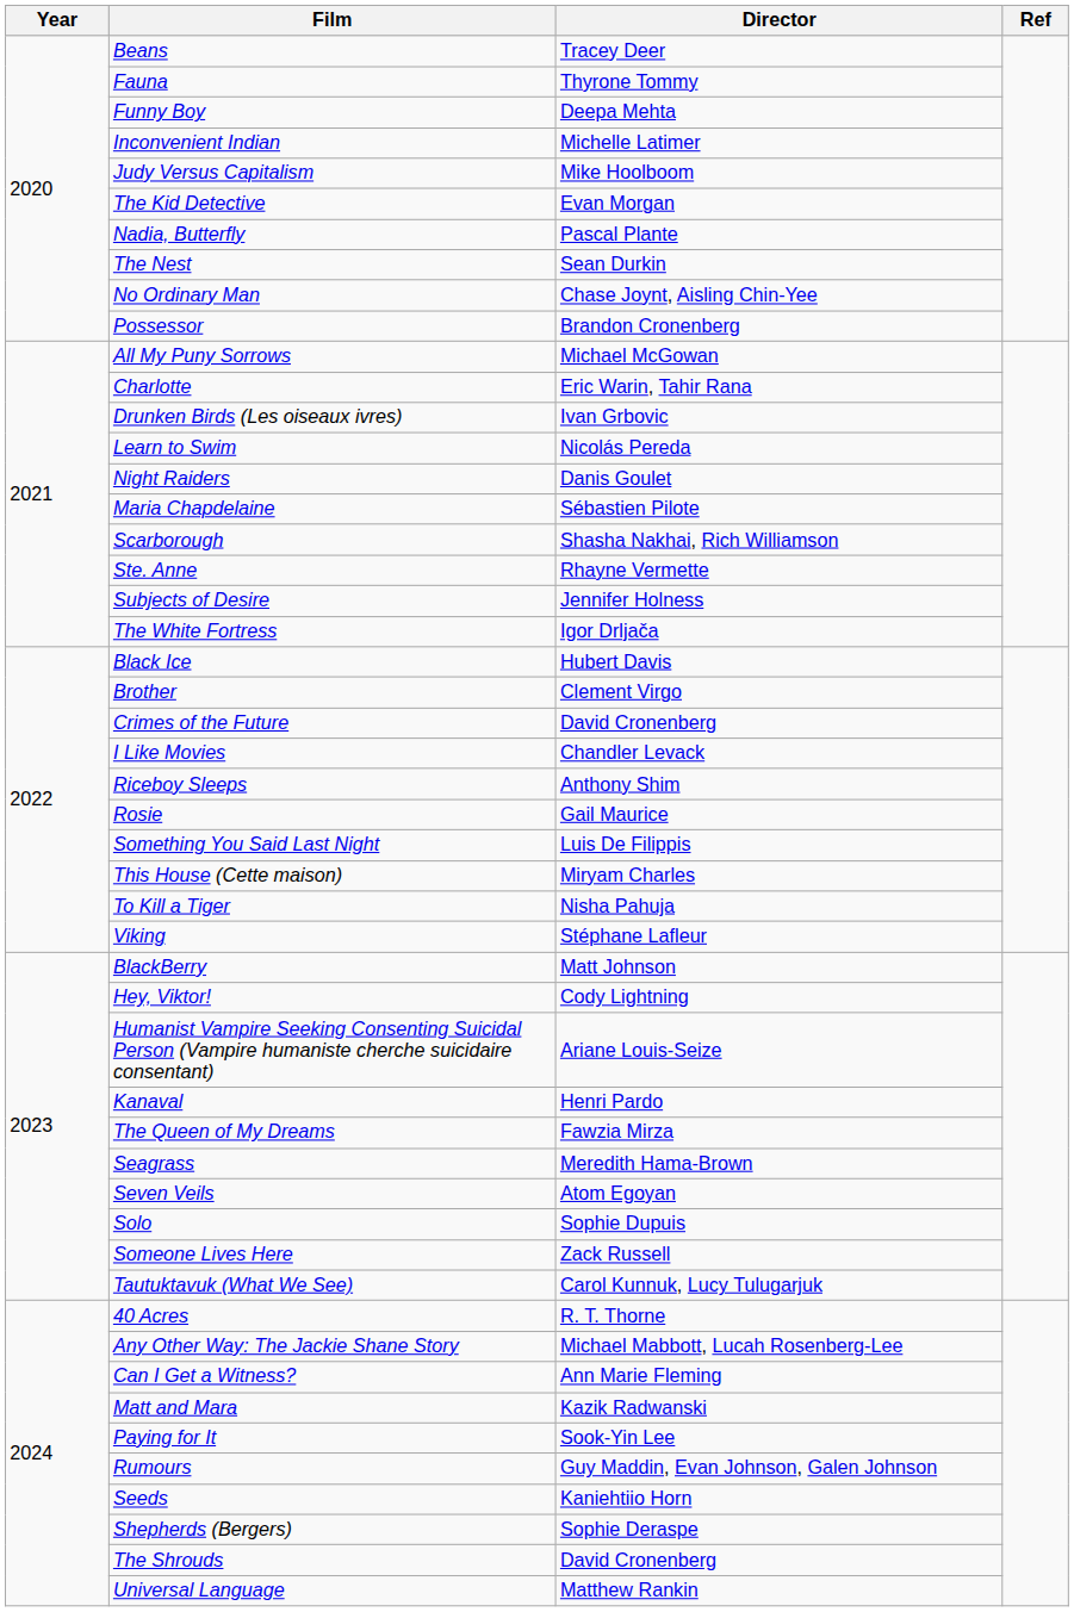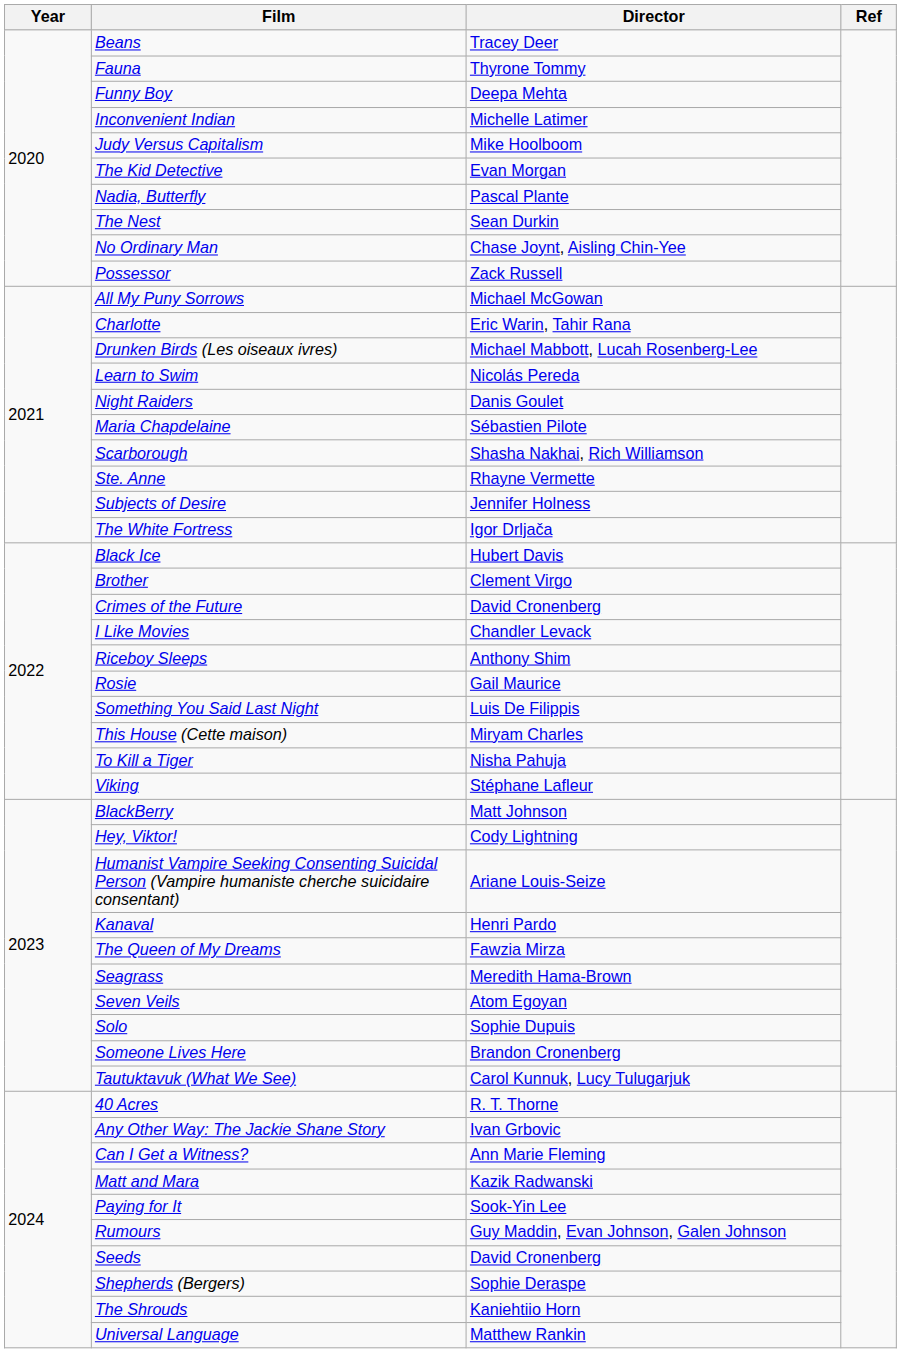Possessor | Director: Brandon Cronenberg -> Zack Russell
Drunken Birds (Les oiseaux ivres) | Director: Ivan Grbovic -> Michael Mabbott, Lucah Rosenberg-Lee
Someone Lives Here | Director: Zack Russell -> Brandon Cronenberg
Any Other Way: The Jackie Shane Story | Director: Michael Mabbott, Lucah Rosenberg-Lee -> Ivan Grbovic
Seeds | Director: Kaniehtiio Horn -> David Cronenberg
The Shrouds | Director: David Cronenberg -> Kaniehtiio Horn
